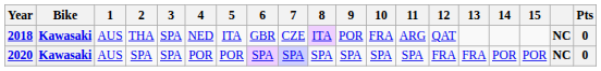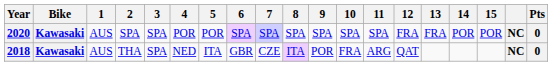rows swapped: 2018 <-> 2020
